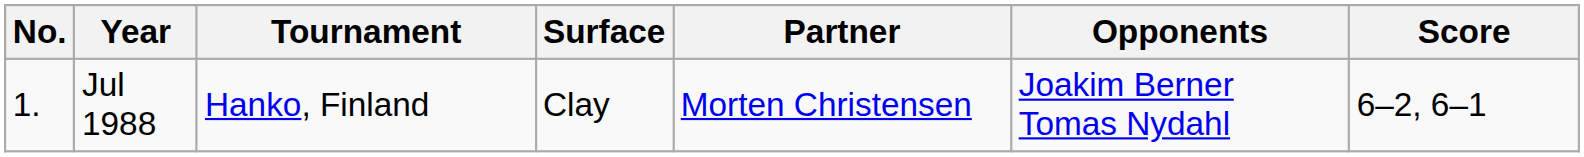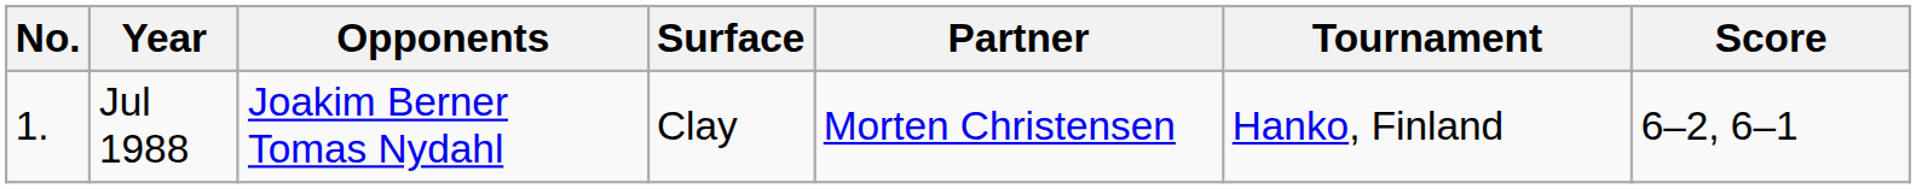columns swapped: Tournament <-> Opponents
